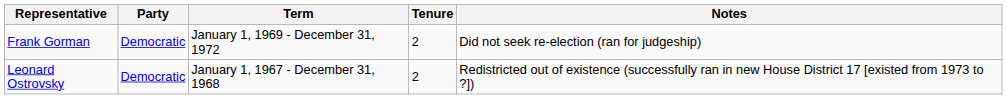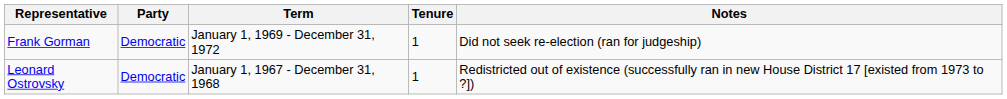Frank Gorman | Tenure: 2 -> 1
Leonard Ostrovsky | Tenure: 2 -> 1
